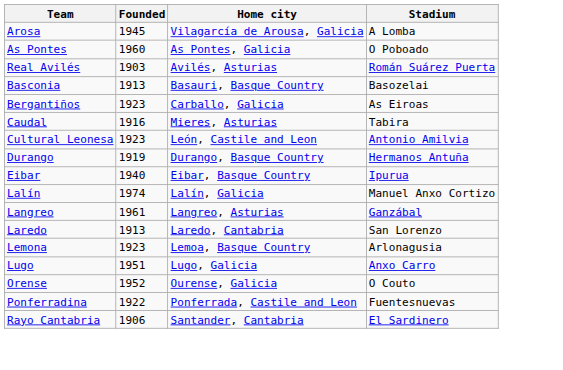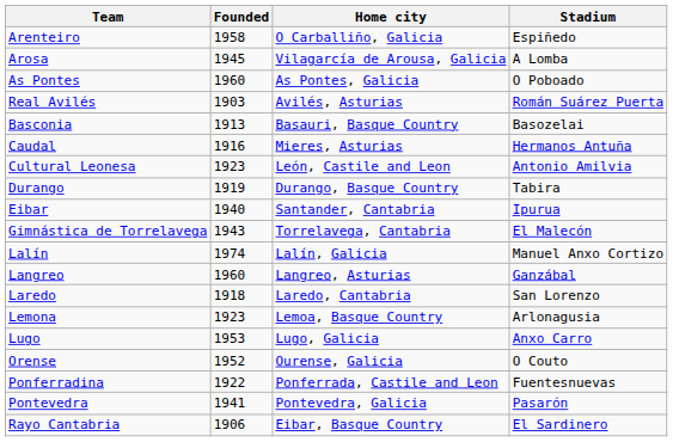+ row: Arenteiro | 1958 | O Carballiño, Galicia | Espiñedo
- row: Bergantiños | 1923 | Carballo, Galicia | As Eiroas
Caudal | Stadium: Tabira -> Hermanos Antuña
Durango | Stadium: Hermanos Antuña -> Tabira
Eibar | Home city: Eibar, Basque Country -> Santander, Cantabria
+ row: Gimnástica de Torrelavega | 1943 | Torrelavega, Cantabria | El Malecón
Langreo | Founded: 1961 -> 1960
Laredo | Founded: 1913 -> 1918
Lugo | Founded: 1951 -> 1953
+ row: Pontevedra | 1941 | Pontevedra, Galicia | Pasarón
Rayo Cantabria | Home city: Santander, Cantabria -> Eibar, Basque Country
